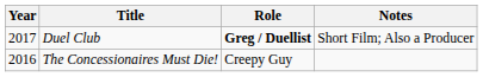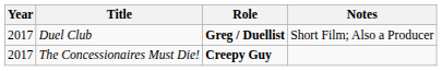The Concessionaires Must Die! | Year: 2016 -> 2017
The Concessionaires Must Die! | Role: normal -> bold
